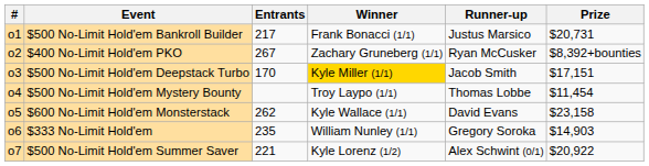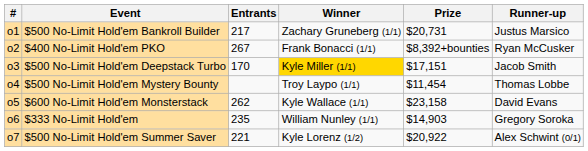columns swapped: Prize <-> Runner-up
$500 No-Limit Hold'em Bankroll Builder | Winner: Frank Bonacci (1/1) -> Zachary Gruneberg (1/1)
$400 No-Limit Hold'em PKO | Winner: Zachary Gruneberg (1/1) -> Frank Bonacci (1/1)
